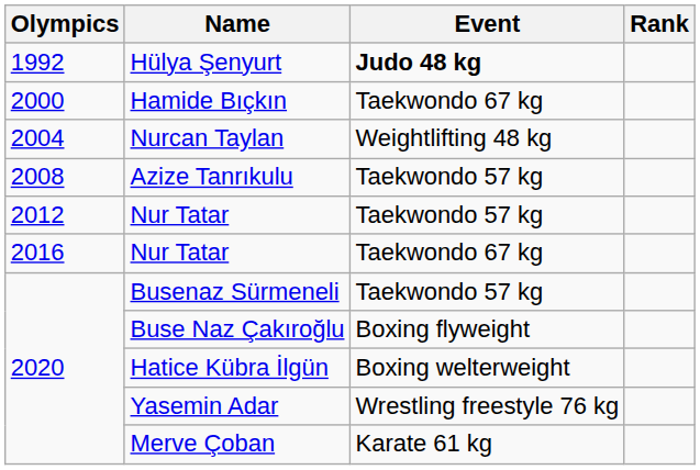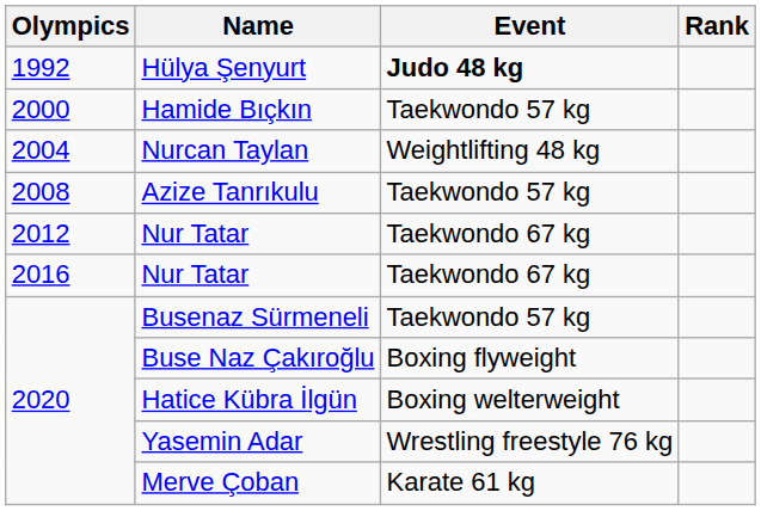Hamide Bıçkın | Event: Taekwondo 67 kg -> Taekwondo 57 kg
2012 / Nur Tatar | Event: Taekwondo 57 kg -> Taekwondo 67 kg
